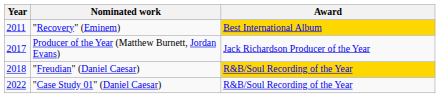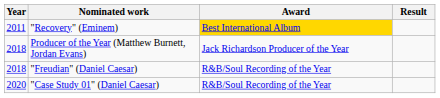+ column: Result
Producer of the Year (Matthew Burnett, Jordan Evans) | Year: 2017 -> 2018
"Freudian" (Daniel Caesar) | Award: gold background -> no background
"Case Study 01" (Daniel Caesar) | Year: 2022 -> 2020
